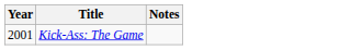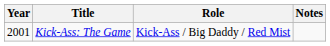+ column: Role | Kick-Ass / Big Daddy / Red Mist
